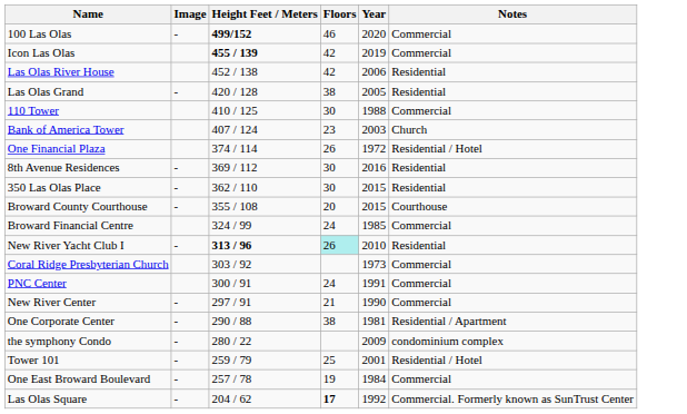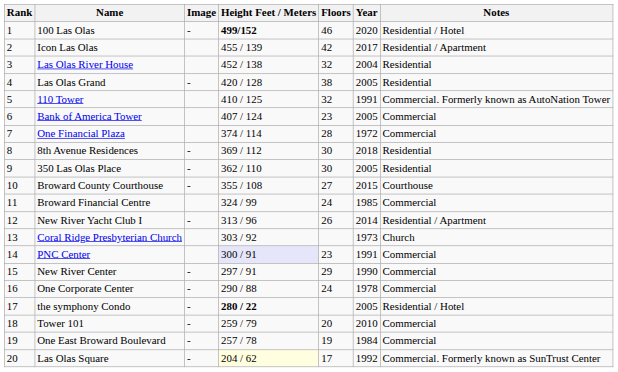+ column: Rank | 1 | 2 | 3 | 4 | 5 | 6 | 7 | 8 | 9 | 10 | 11 | 12 | 13 | 14 | 15 | 16 | 17 | 18 | 19 | 20
100 Las Olas | Notes: Commercial -> Residential / Hotel
Icon Las Olas | Height Feet / Meters: bold -> normal
Icon Las Olas | Year: 2019 -> 2017
Icon Las Olas | Notes: Commercial -> Residential / Apartment
Las Olas River House | Floors: 42 -> 32
Las Olas River House | Year: 2006 -> 2004
110 Tower | Floors: 30 -> 32
110 Tower | Year: 1988 -> 1991
110 Tower | Notes: Commercial -> Commercial. Formerly known as AutoNation Tower
Bank of America Tower | Year: 2003 -> 2005
Bank of America Tower | Notes: Church -> Commercial
One Financial Plaza | Floors: 26 -> 28
One Financial Plaza | Notes: Residential / Hotel -> Commercial
8th Avenue Residences | Year: 2016 -> 2018
350 Las Olas Place | Year: 2015 -> 2005
Broward County Courthouse | Floors: 20 -> 27
New River Yacht Club I | Height Feet / Meters: bold -> normal
New River Yacht Club I | Floors: paleturquoise background -> no background
New River Yacht Club I | Year: 2010 -> 2014
New River Yacht Club I | Notes: Residential -> Residential / Apartment
Coral Ridge Presbyterian Church | Notes: Commercial -> Church
PNC Center | Height Feet / Meters: no background -> lavender background
PNC Center | Floors: 24 -> 23
New River Center | Floors: 21 -> 29
One Corporate Center | Floors: 38 -> 24
One Corporate Center | Year: 1981 -> 1978
One Corporate Center | Notes: Residential / Apartment -> Commercial
the symphony Condo | Height Feet / Meters: normal -> bold
the symphony Condo | Year: 2009 -> 2005
the symphony Condo | Notes: condominium complex -> Residential / Hotel
Tower 101 | Floors: 25 -> 20
Tower 101 | Year: 2001 -> 2010
Tower 101 | Notes: Residential / Hotel -> Commercial
Las Olas Square | Height Feet / Meters: no background -> lightyellow background
Las Olas Square | Floors: bold -> normal
